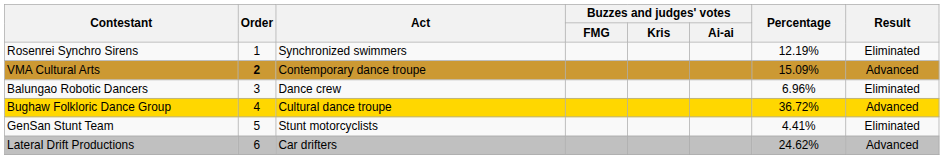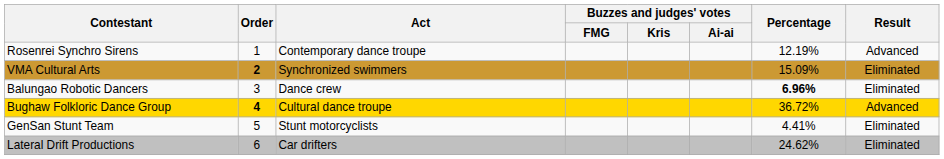Rosenrei Synchro Sirens | Act: Synchronized swimmers -> Contemporary dance troupe
Rosenrei Synchro Sirens | Result: Eliminated -> Advanced
VMA Cultural Arts | Act: Contemporary dance troupe -> Synchronized swimmers
VMA Cultural Arts | Result: Advanced -> Eliminated
Balungao Robotic Dancers | Percentage: normal -> bold
Bughaw Folkloric Dance Group | Order: normal -> bold
Lateral Drift Productions | Result: Advanced -> Eliminated
